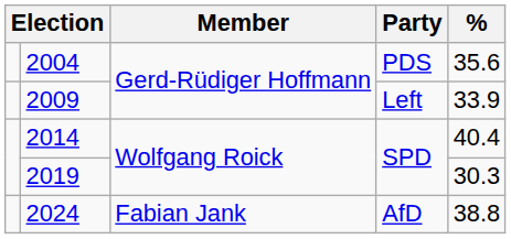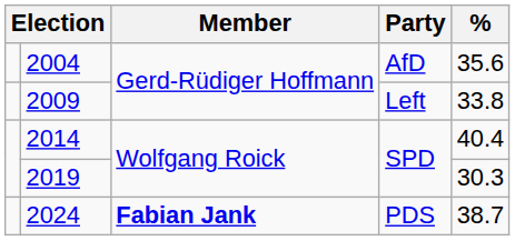2004 | Party: PDS -> AfD
2009 | %: 33.9 -> 33.8
2024 | Member: normal -> bold
2024 | Party: AfD -> PDS
2024 | %: 38.8 -> 38.7
